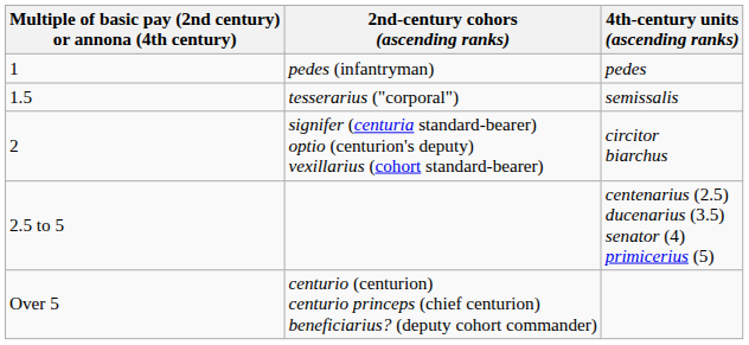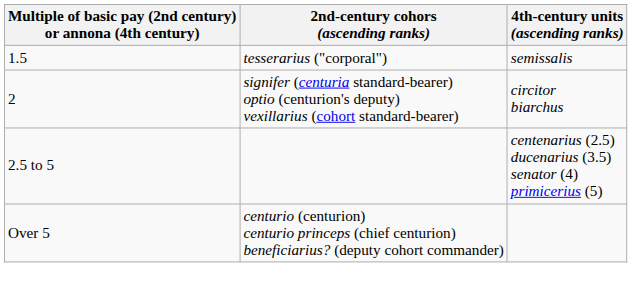- row: 1 | pedes (infantryman) | pedes
